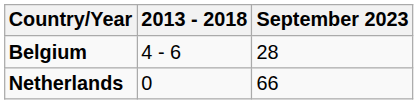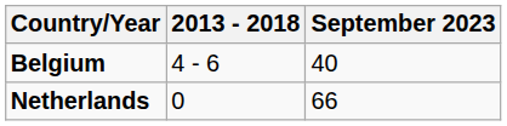Belgium | September 2023: 28 -> 40
